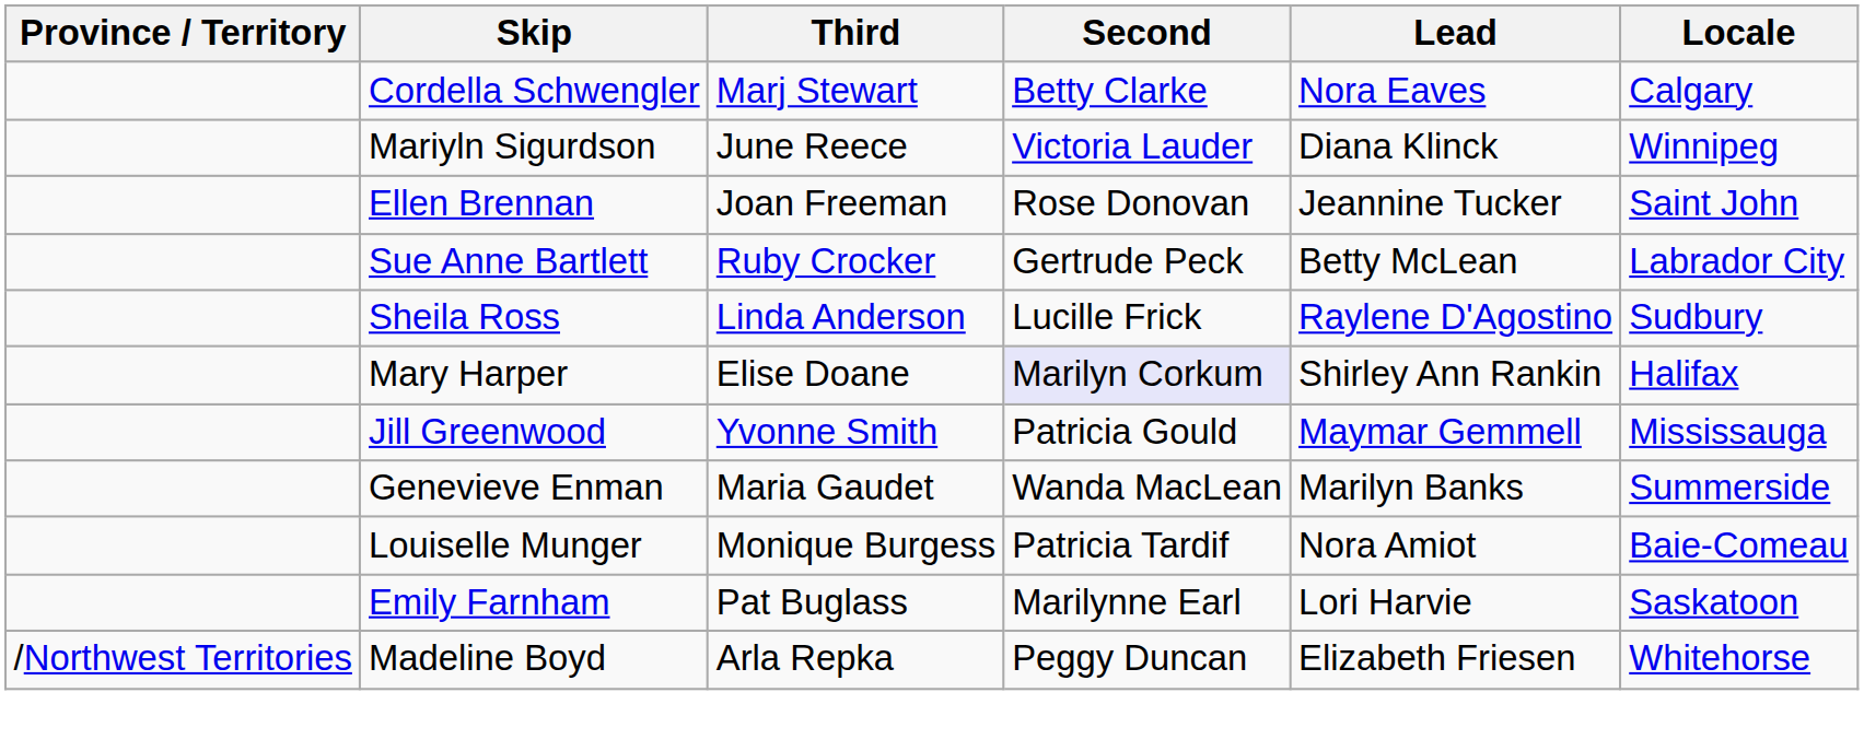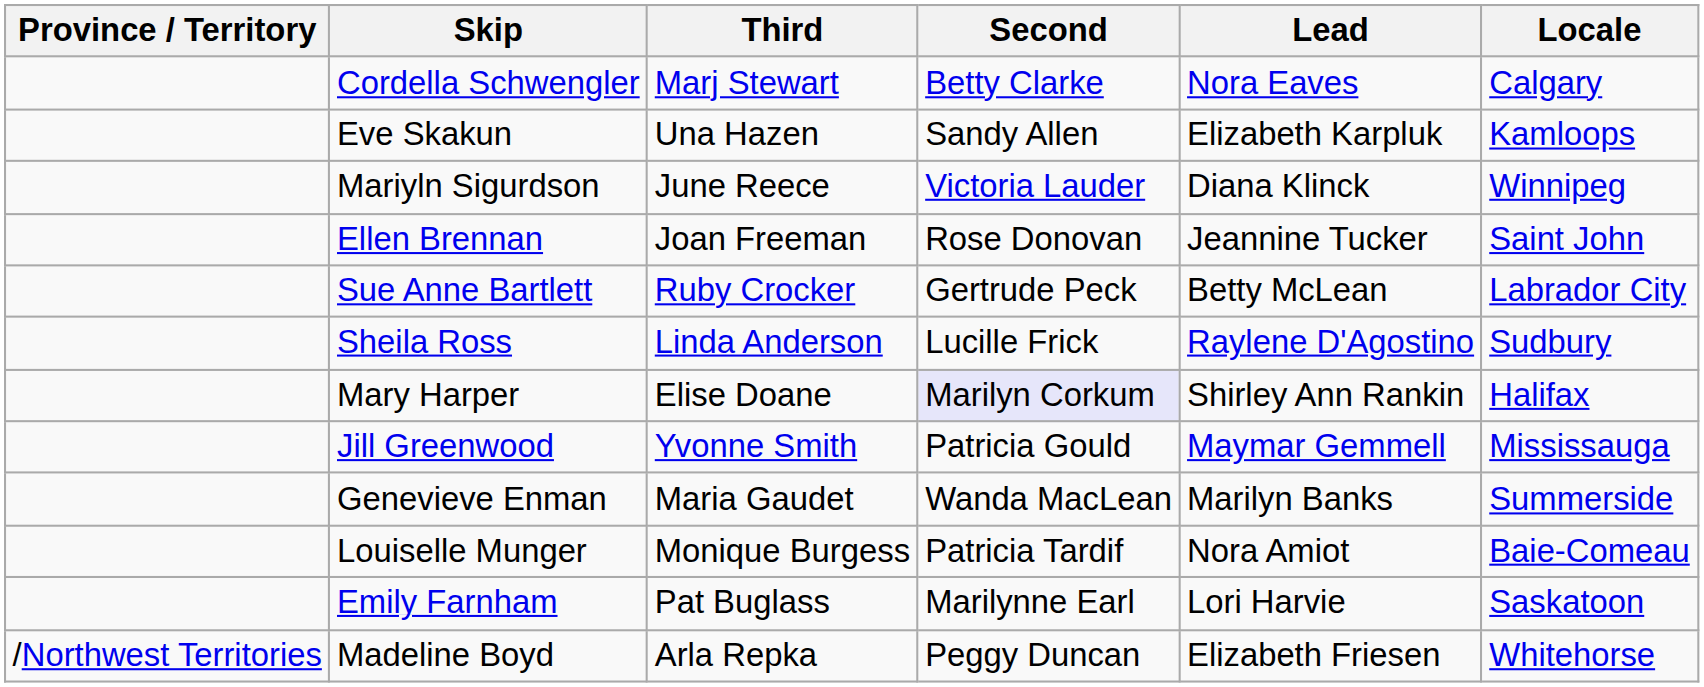+ row: Eve Skakun | Una Hazen | Sandy Allen | Elizabeth Karpluk | Kamloops
